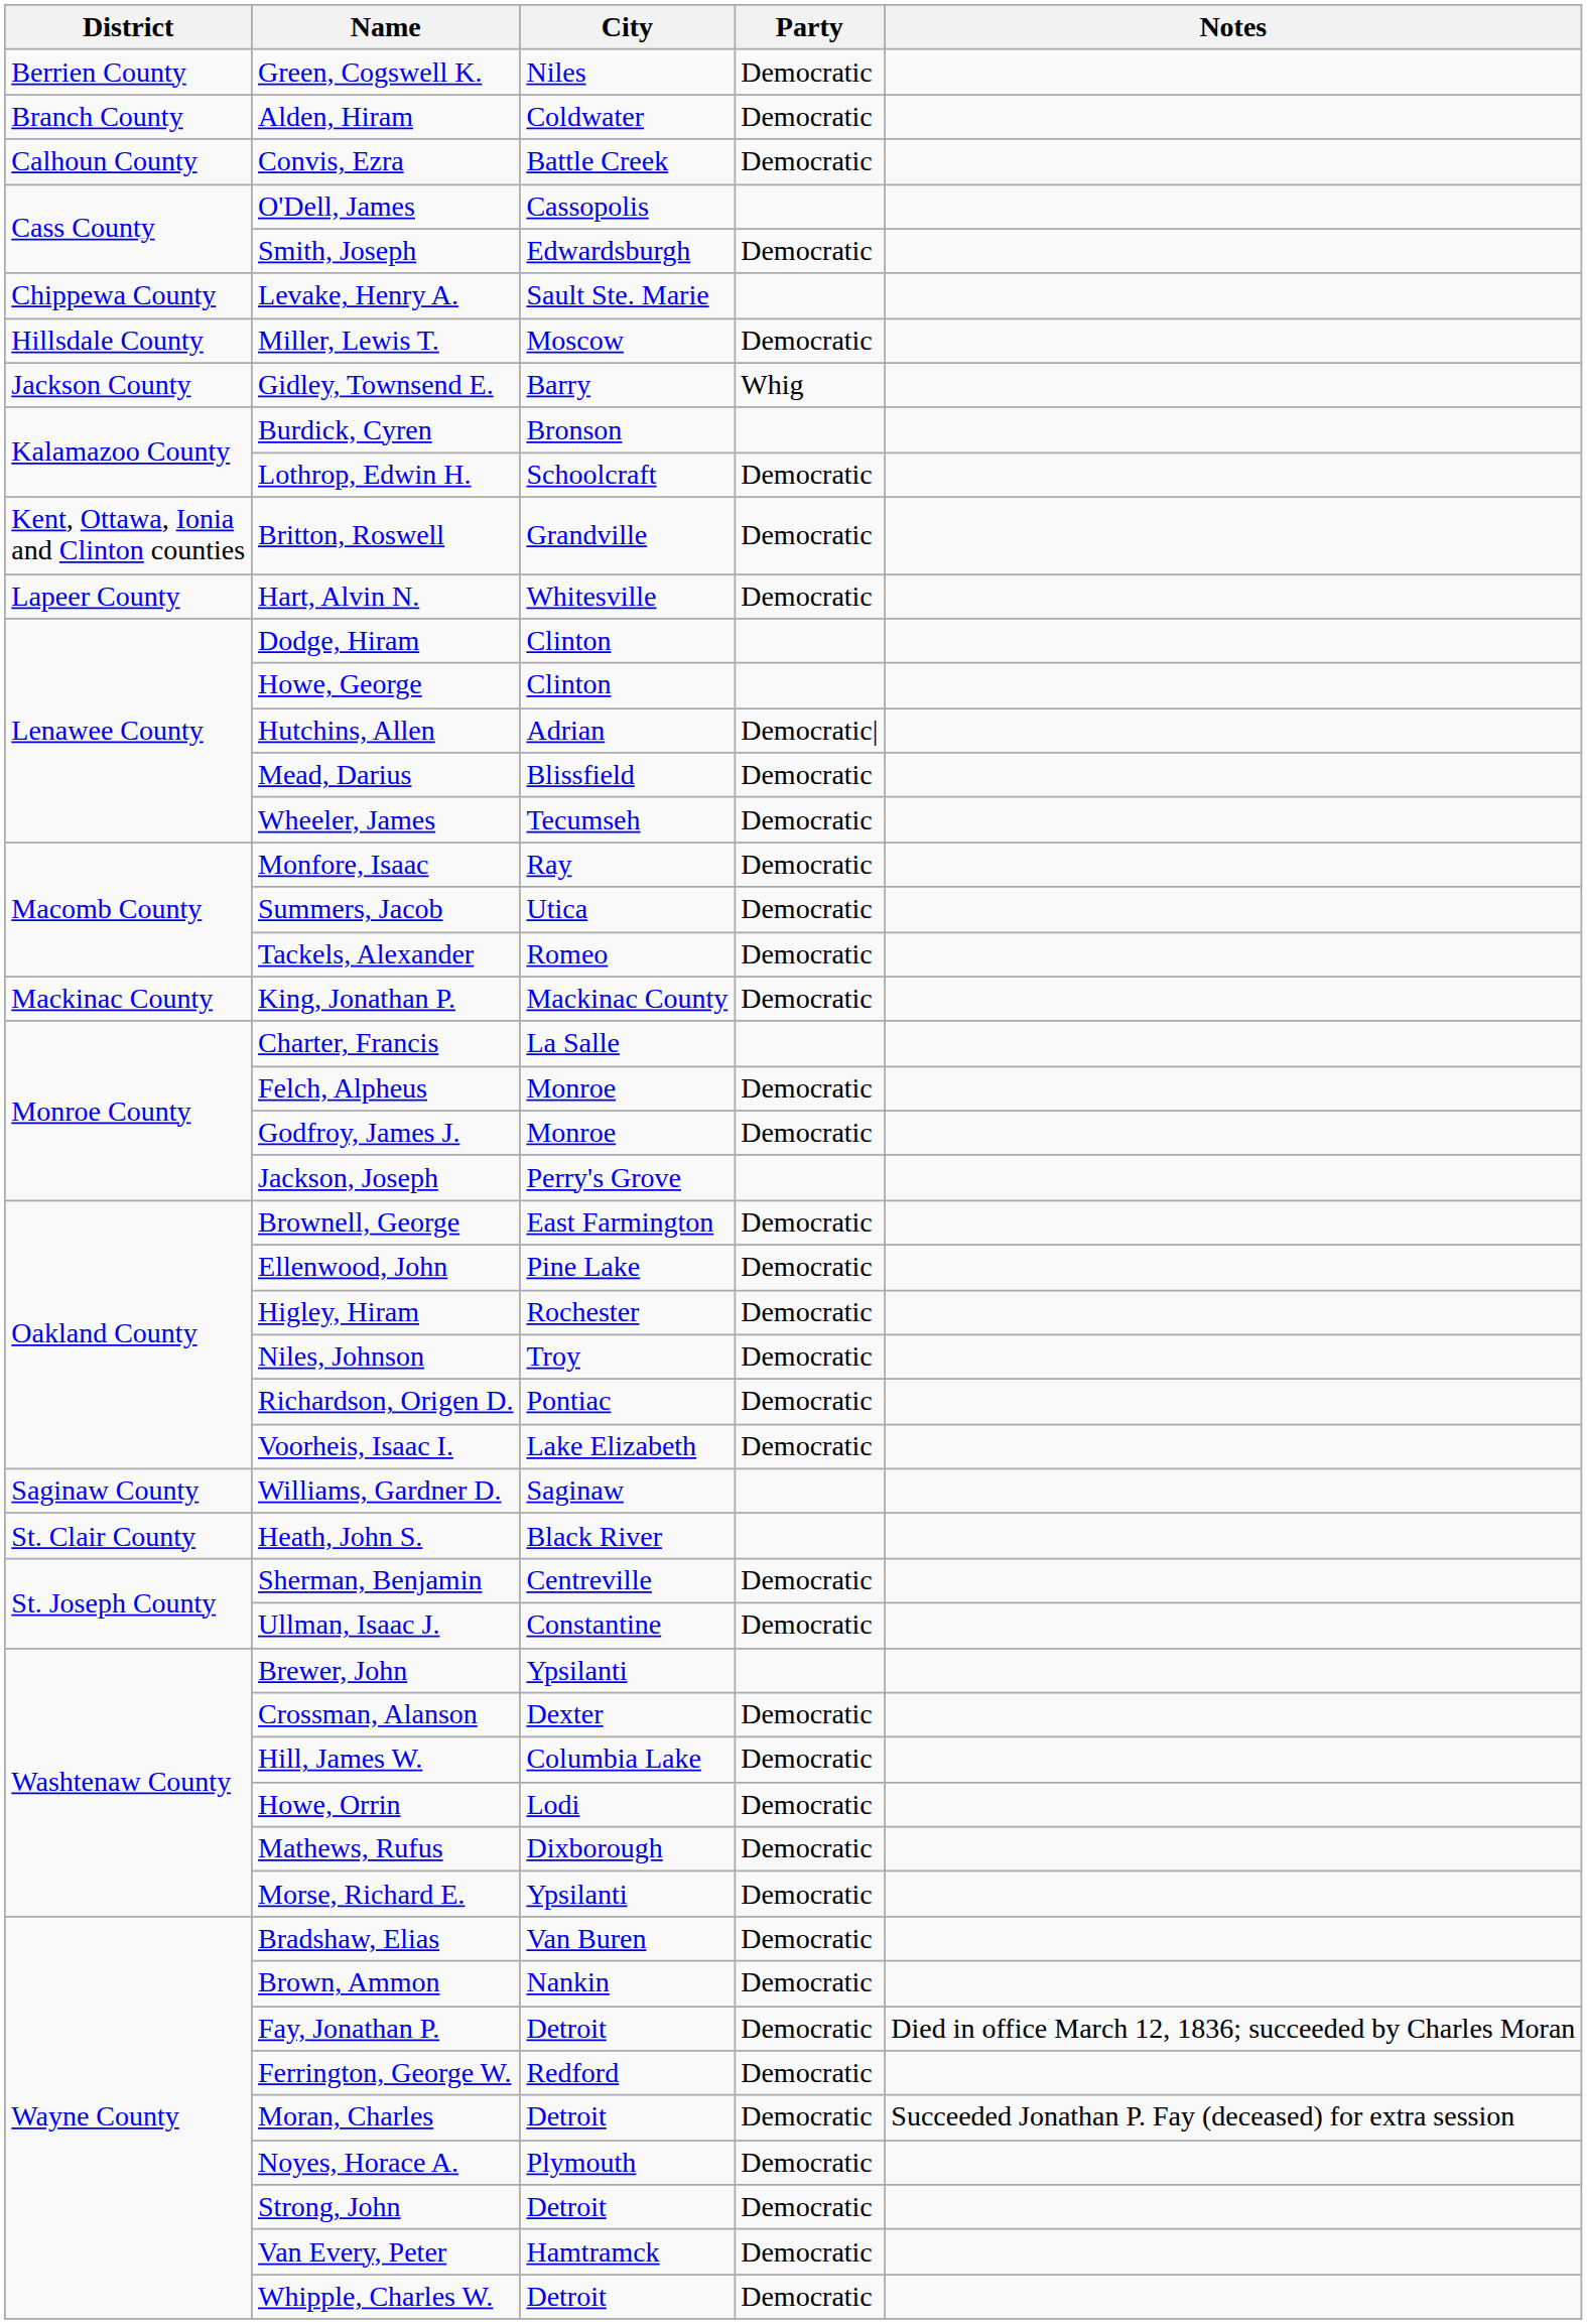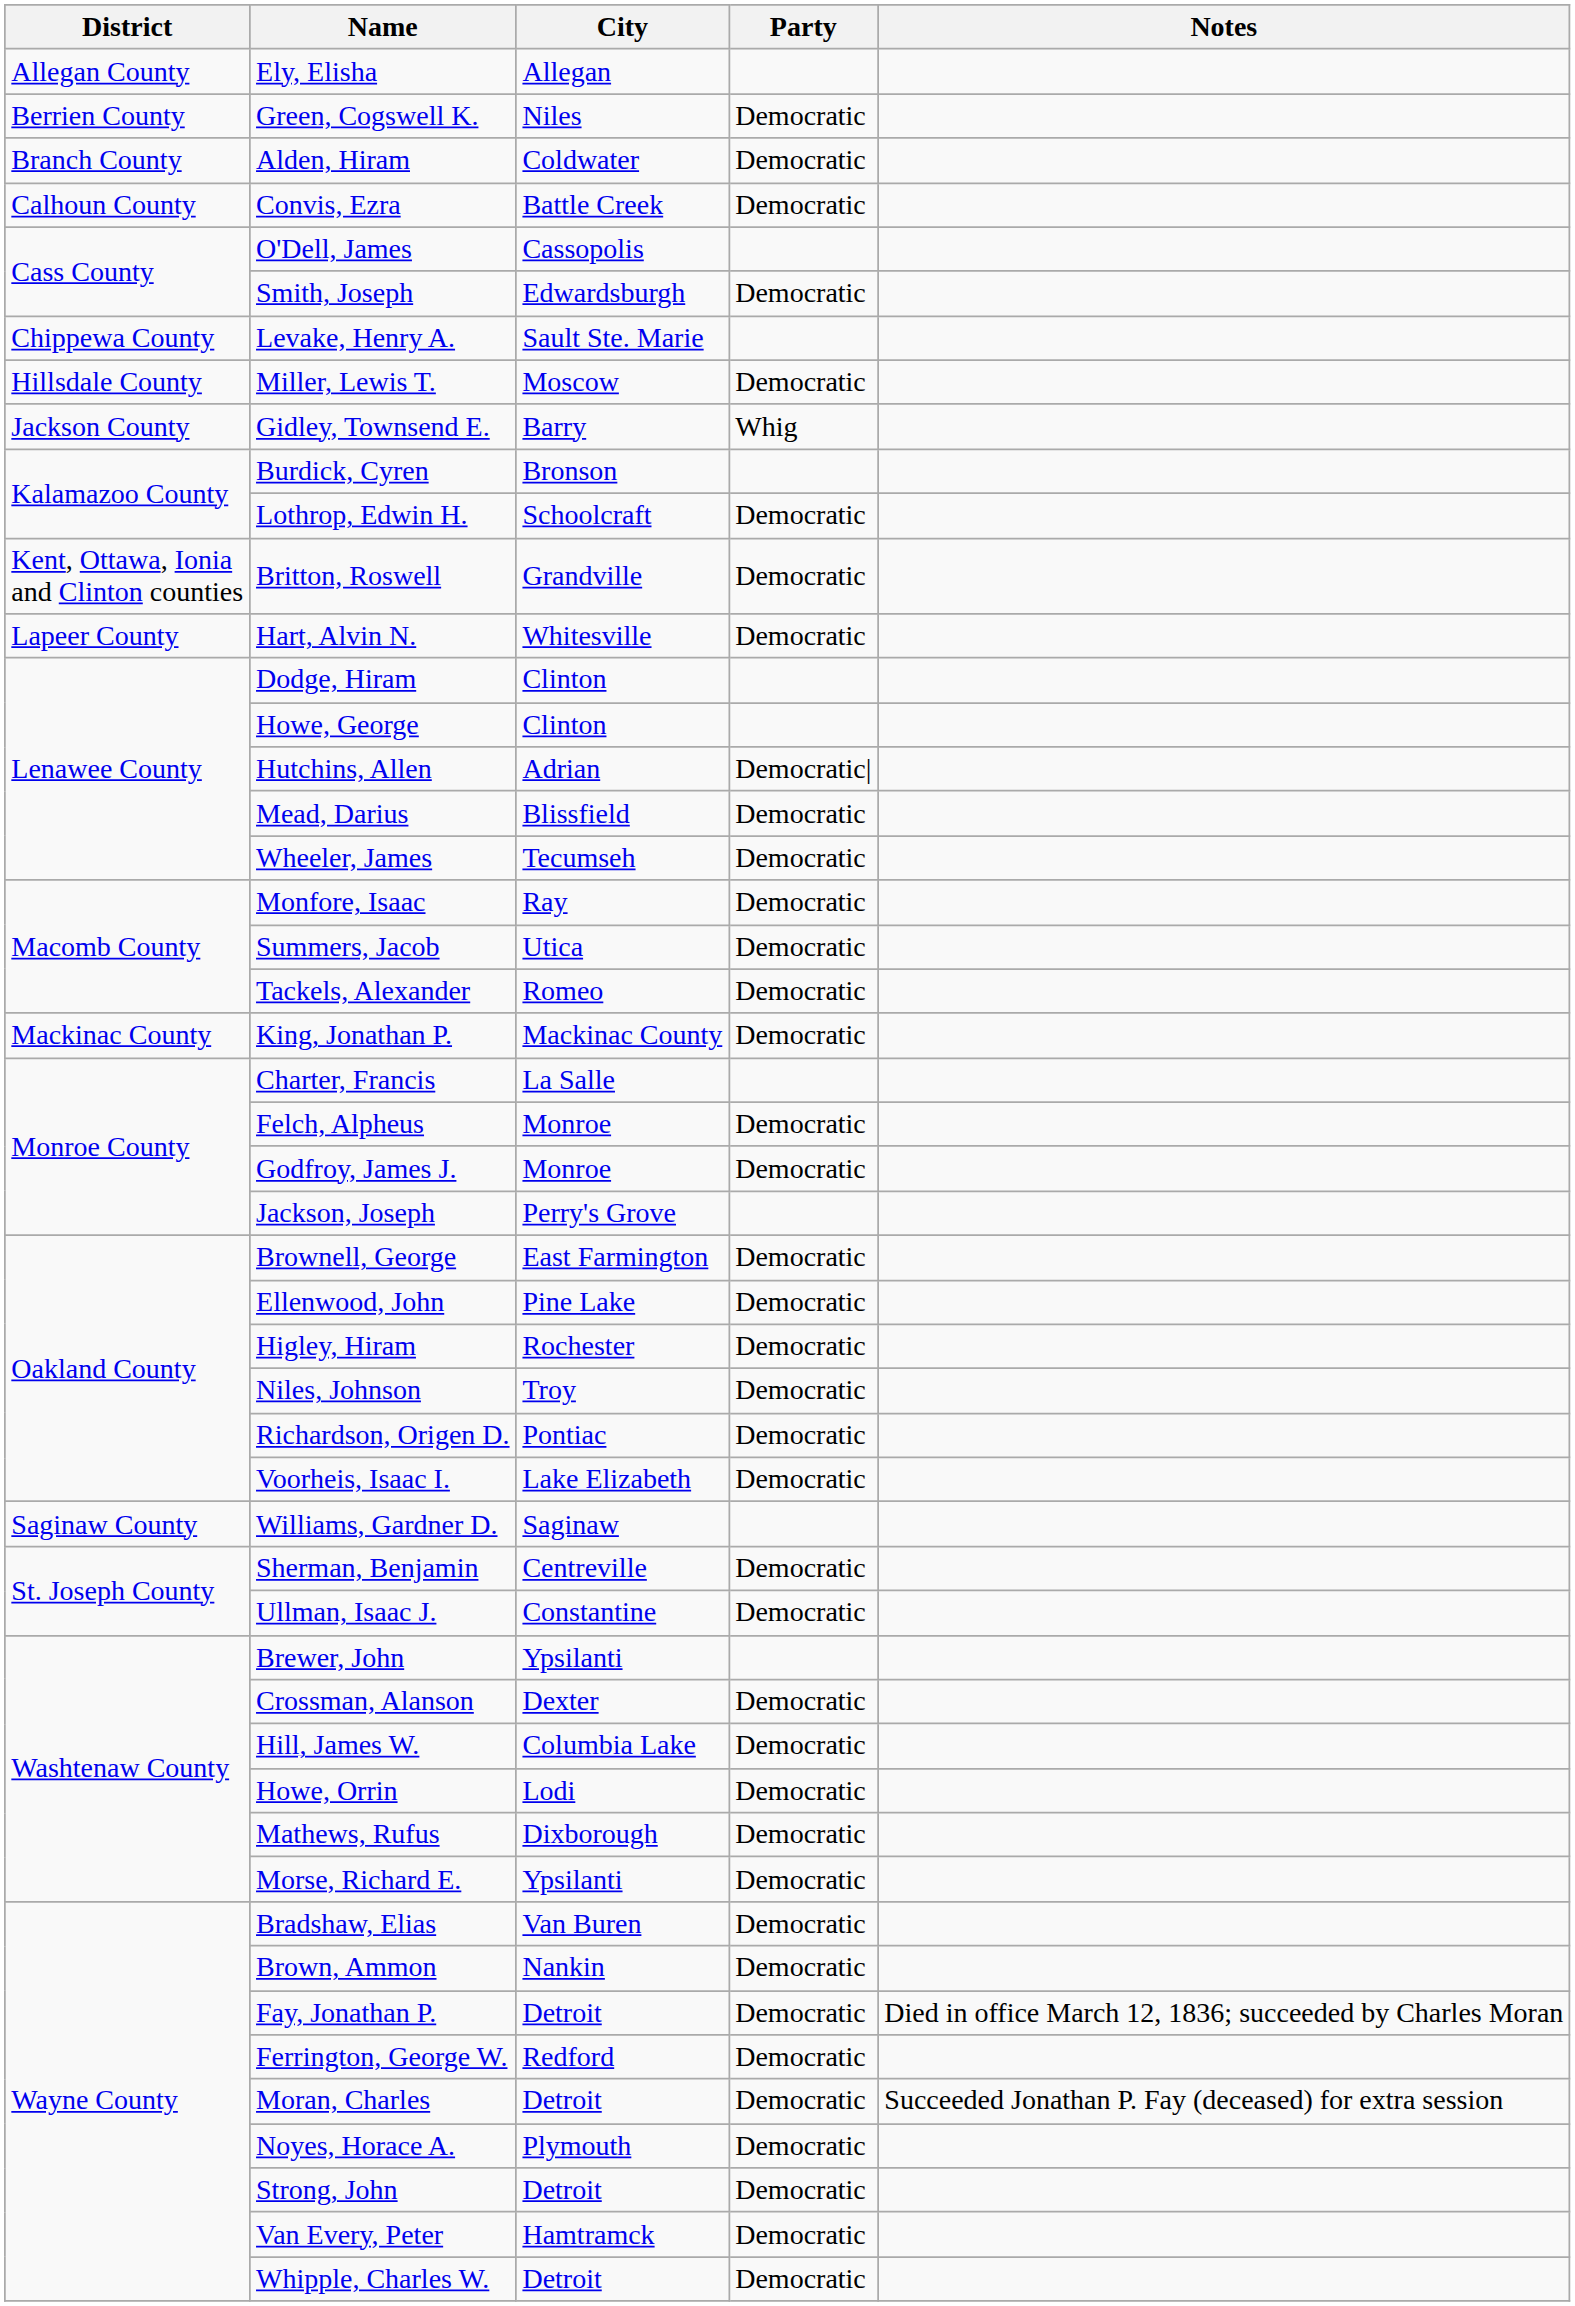+ row: Allegan County | Ely, Elisha | Allegan
- row: St. Clair County | Heath, John S. | Black River
